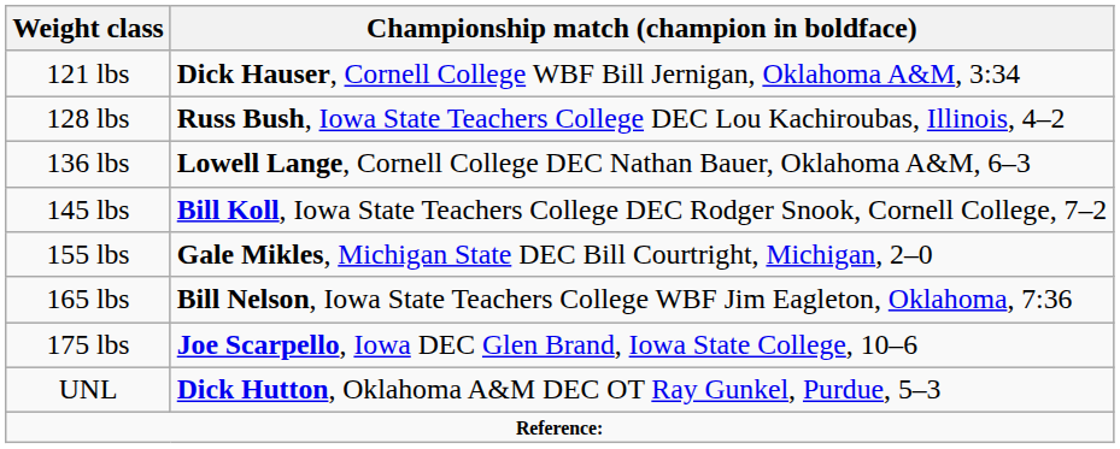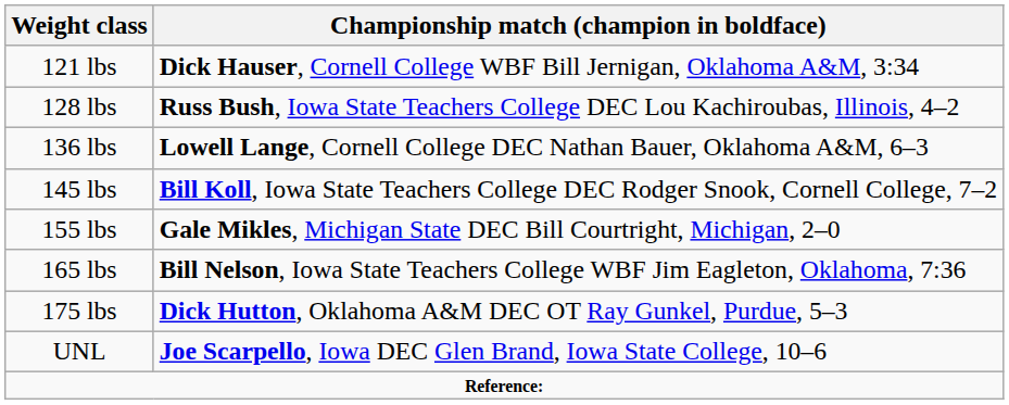175 lbs | Championship match (champion in boldface): Joe Scarpello, Iowa DEC Glen Brand, Iowa State College, 10–6 -> Dick Hutton, Oklahoma A&M DEC OT Ray Gunkel, Purdue, 5–3
UNL | Championship match (champion in boldface): Dick Hutton, Oklahoma A&M DEC OT Ray Gunkel, Purdue, 5–3 -> Joe Scarpello, Iowa DEC Glen Brand, Iowa State College, 10–6
